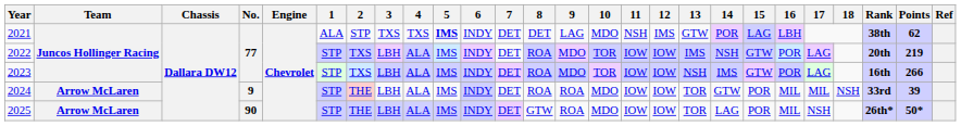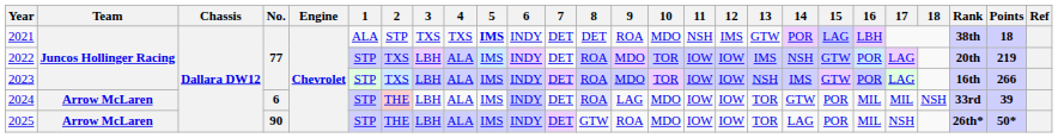2021 | 9: LAG -> ROA
2021 | Points: 62 -> 18
2024 | No.: 9 -> 6
2024 | 8: no background -> lavender background
2024 | 9: ROA -> LAG
